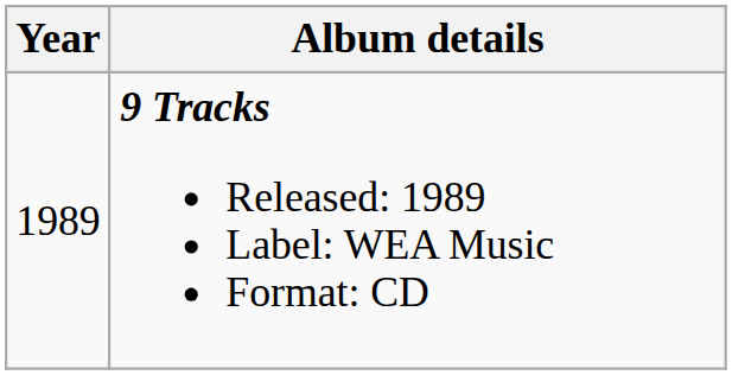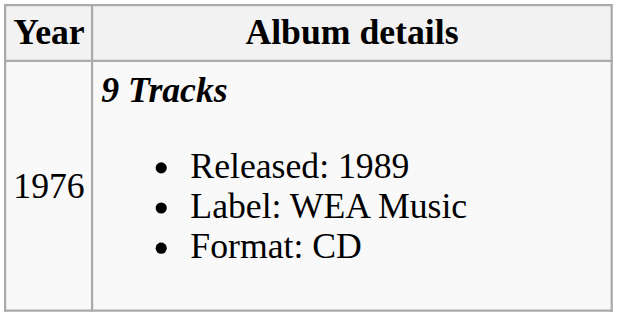9 Tracks Released: 1989 Label: WEA Music Format: CD | Year: 1989 -> 1976
